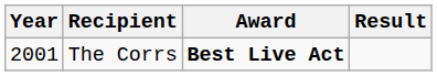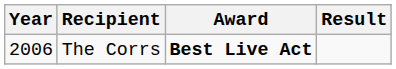The Corrs | Year: 2001 -> 2006
